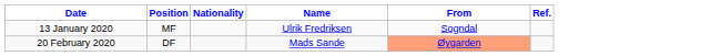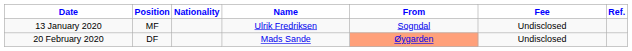+ column: Fee | Undisclosed | Undisclosed
